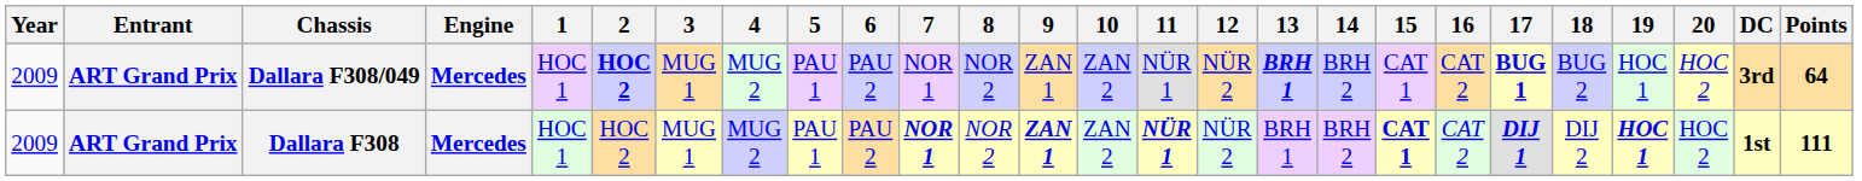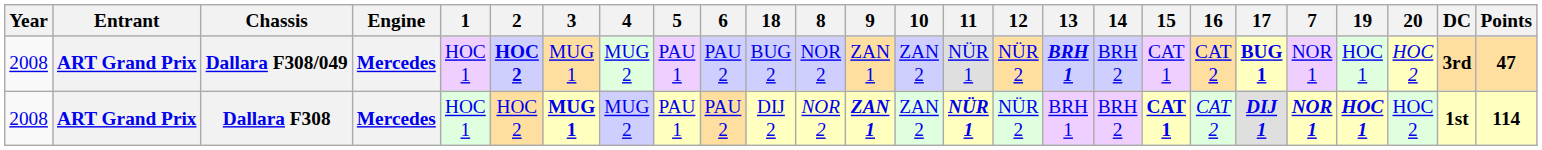columns swapped: 7 <-> 18
Dallara F308/049 | Year: 2009 -> 2008
Dallara F308/049 | Points: 64 -> 47
Dallara F308 | Year: 2009 -> 2008
Dallara F308 | 3: normal -> bold
Dallara F308 | Points: 111 -> 114
